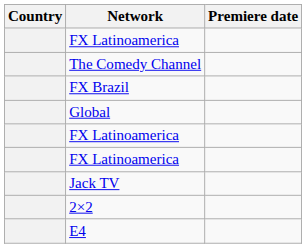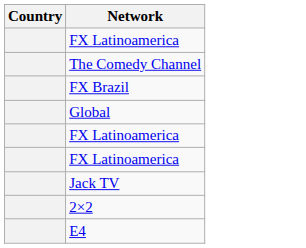- column: Premiere date
